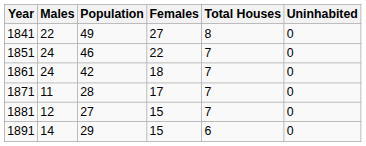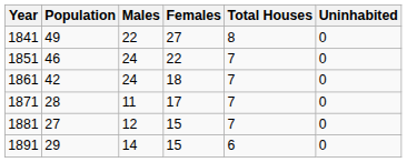columns swapped: Population <-> Males
